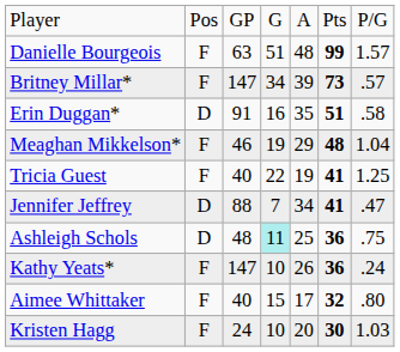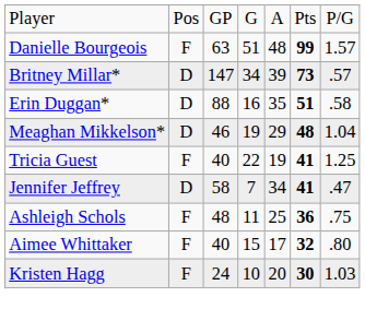Britney Millar* | column 2: F -> D
Erin Duggan* | column 3: 91 -> 88
Meaghan Mikkelson* | column 2: F -> D
Jennifer Jeffrey | column 3: 88 -> 58
Ashleigh Schols | column 2: D -> F
Ashleigh Schols | column 4: paleturquoise background -> no background
- row: Kathy Yeats* | F | 147 | 10 | 26 | 36 | .24
